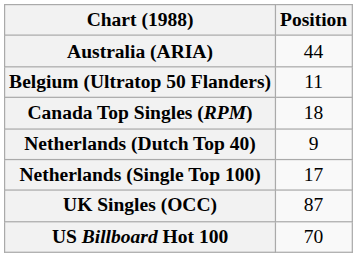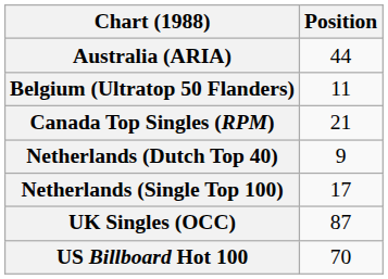Canada Top Singles (RPM) | Position: 18 -> 21
